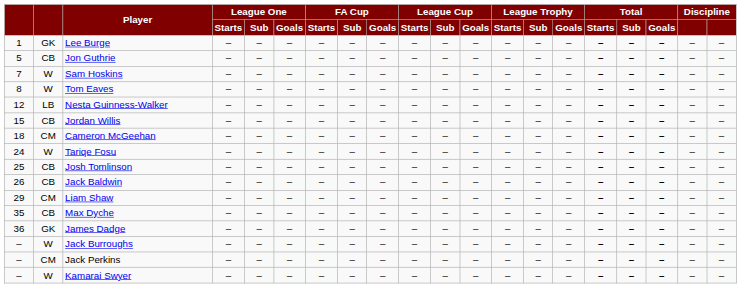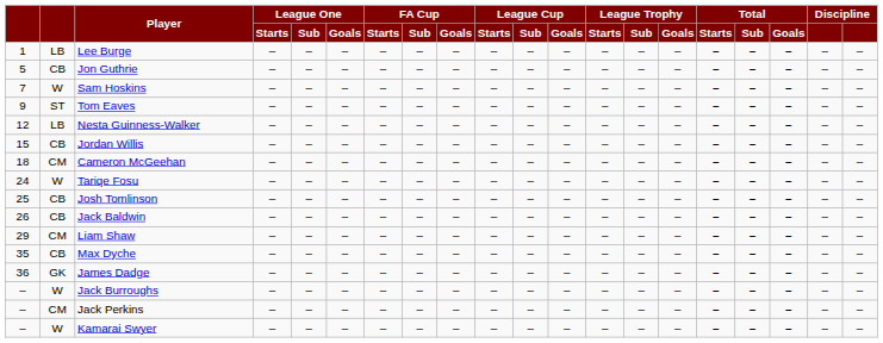Lee Burge | column 2: GK -> LB
Tom Eaves | column 1: 8 -> 9
Tom Eaves | column 2: W -> ST
